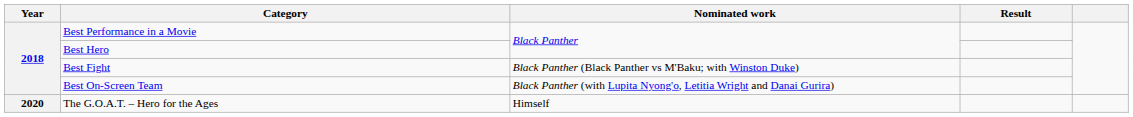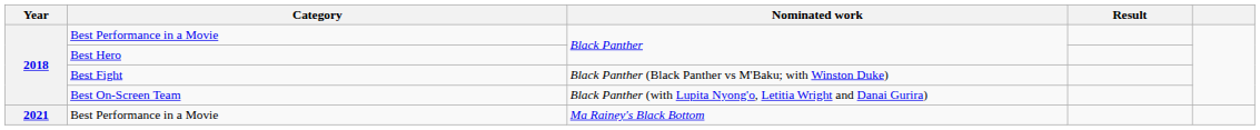- row: 2020 | The G.O.A.T. – Hero for the Ages | Himself
+ row: 2021 | Best Performance in a Movie | Ma Rainey's Black Bottom
